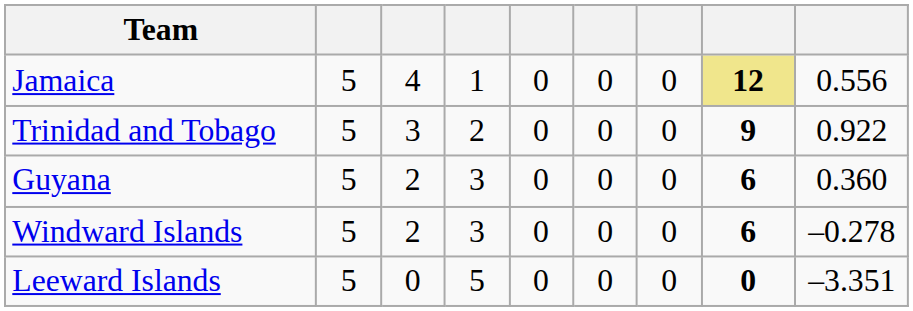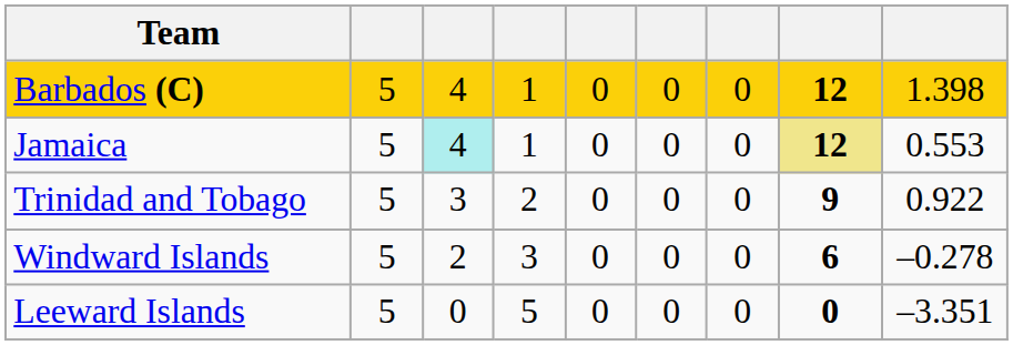+ row: Barbados (C) | 5 | 4 | 1 | 0 | 0 | 0 | 12 | 1.398
Jamaica | column 3: no background -> paleturquoise background
Jamaica | column 9: 0.556 -> 0.553
- row: Guyana | 5 | 2 | 3 | 0 | 0 | 0 | 6 | 0.360
